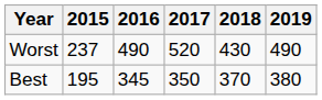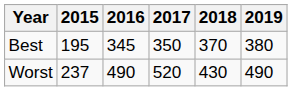rows swapped: Best <-> Worst
